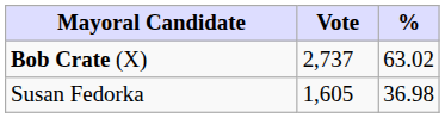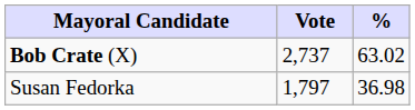Susan Fedorka | Vote: 1,605 -> 1,797
